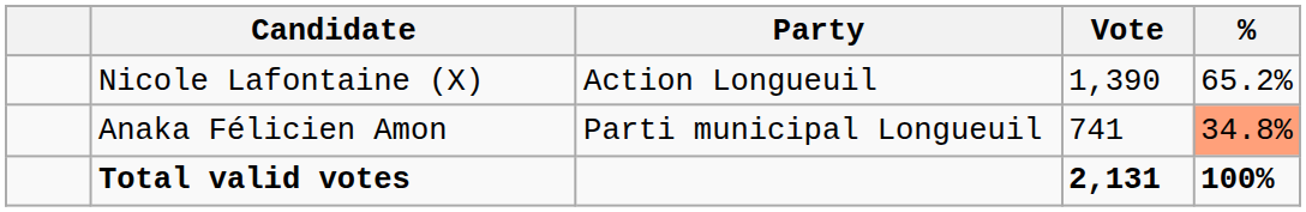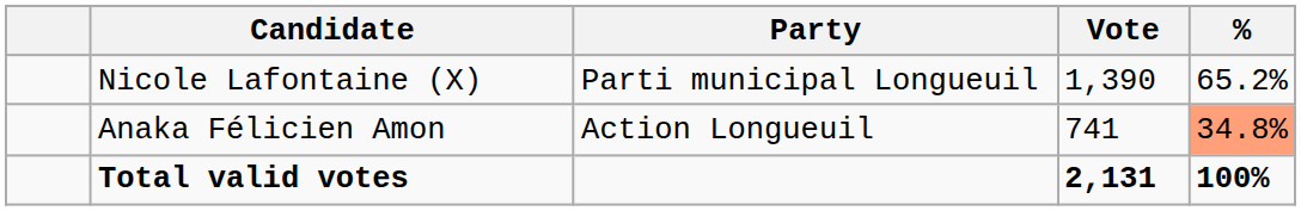Nicole Lafontaine (X) | Party: Action Longueuil -> Parti municipal Longueuil
Anaka Félicien Amon | Party: Parti municipal Longueuil -> Action Longueuil
